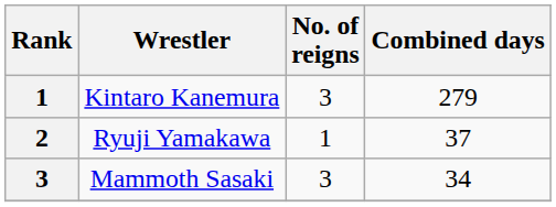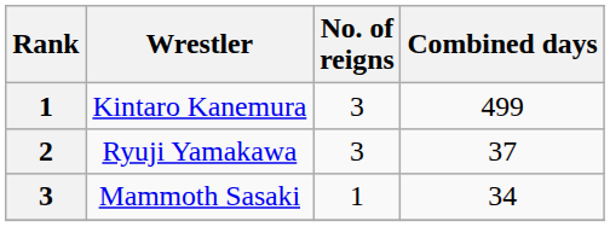Kintaro Kanemura | Combined days: 279 -> 499
Ryuji Yamakawa | No. of reigns: 1 -> 3
Mammoth Sasaki | No. of reigns: 3 -> 1
